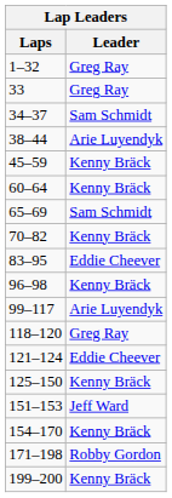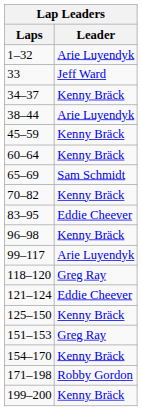1–32 | Leader: Greg Ray -> Arie Luyendyk
33 | Leader: Greg Ray -> Jeff Ward
34–37 | Leader: Sam Schmidt -> Kenny Bräck
151–153 | Leader: Jeff Ward -> Greg Ray
